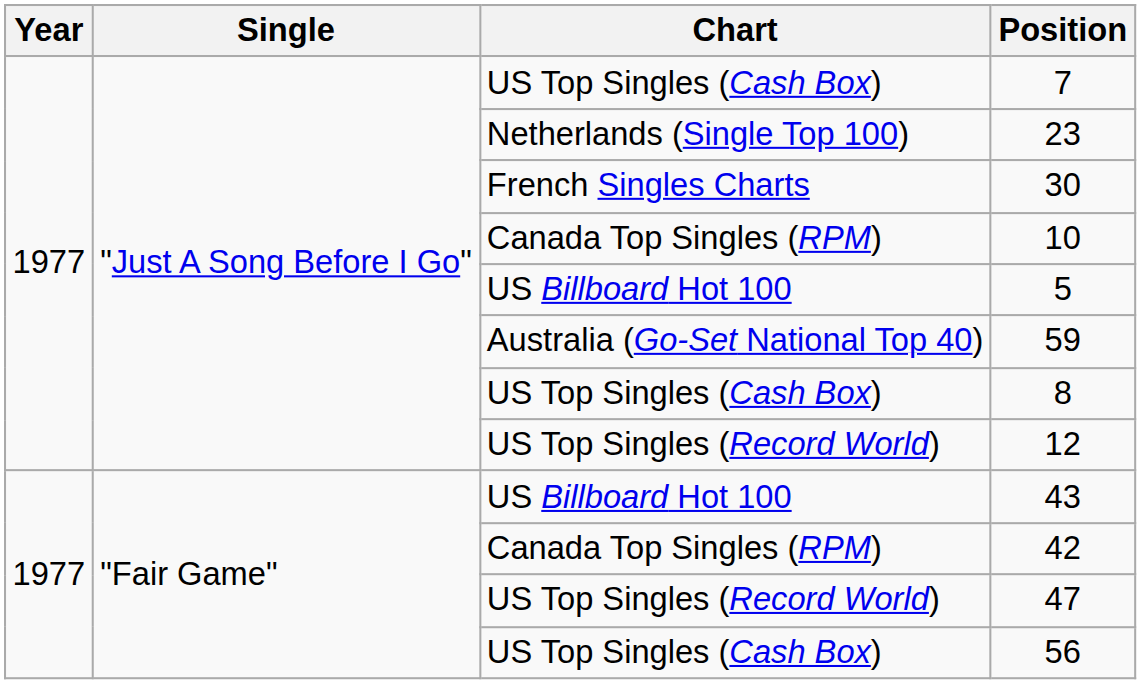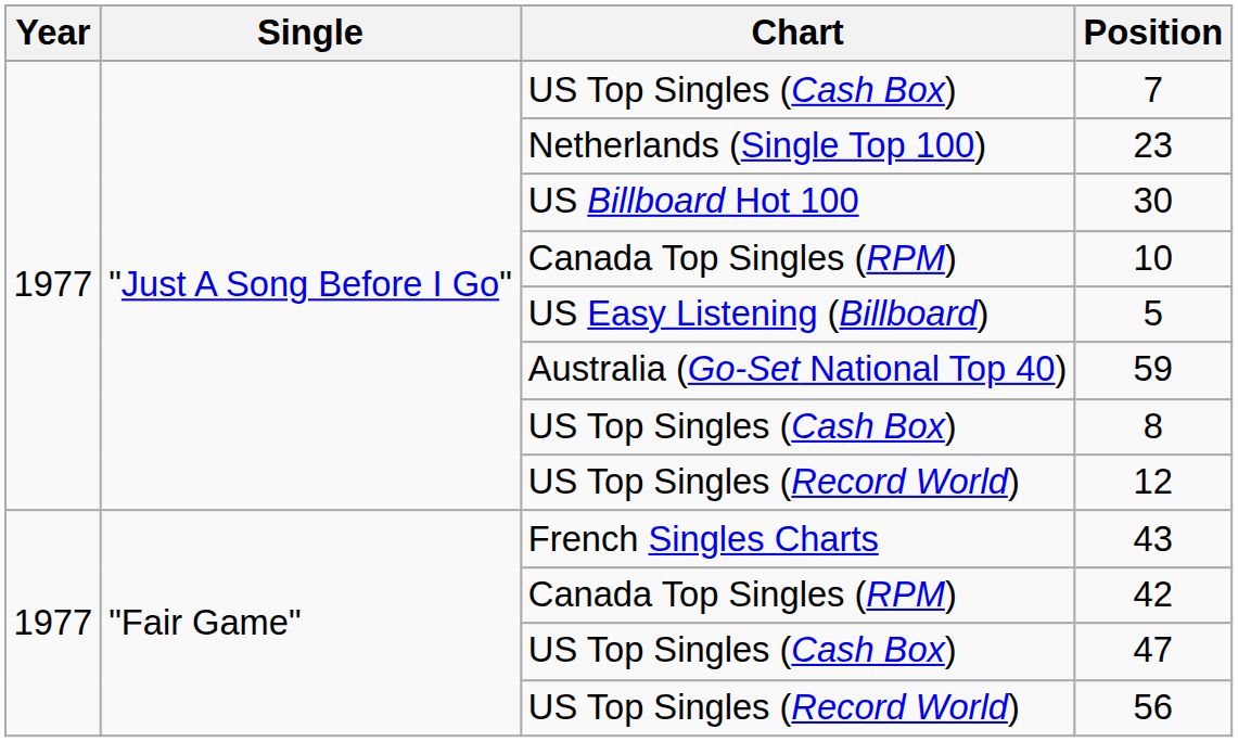30 | Chart: French Singles Charts -> US Billboard Hot 100
5 | Chart: US Billboard Hot 100 -> US Easy Listening (Billboard)
43 | Chart: US Billboard Hot 100 -> French Singles Charts
47 | Chart: US Top Singles (Record World) -> US Top Singles (Cash Box)
56 | Chart: US Top Singles (Cash Box) -> US Top Singles (Record World)
